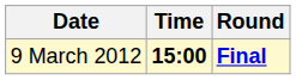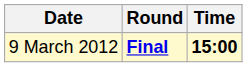columns swapped: Time <-> Round
